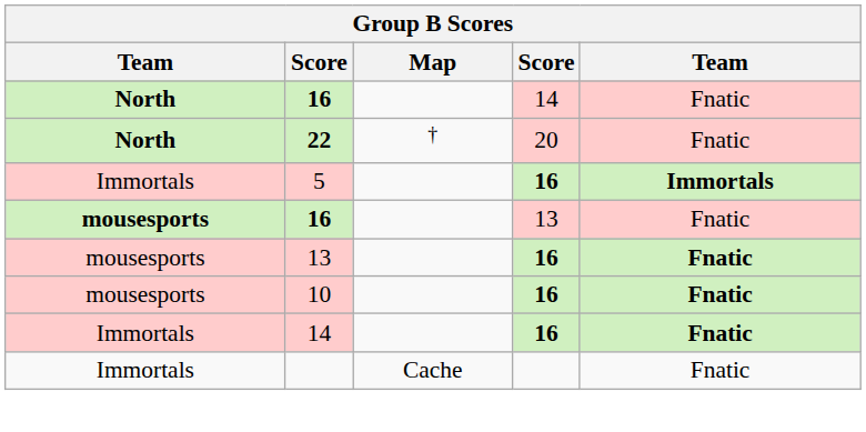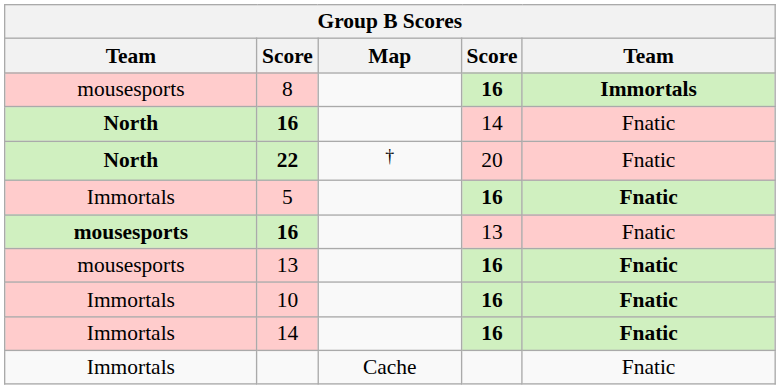+ row: mousesports | 8 | 16 | Immortals
5 | column 5: Immortals -> Fnatic
10 | column 1: mousesports -> Immortals
